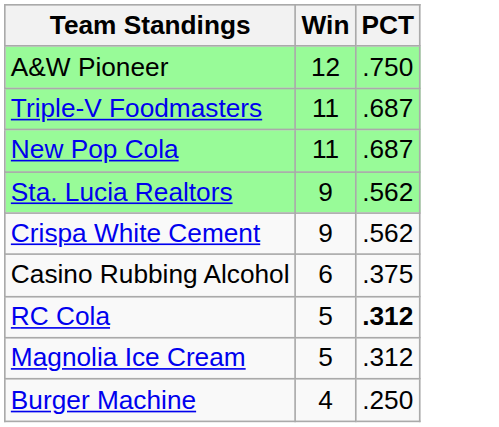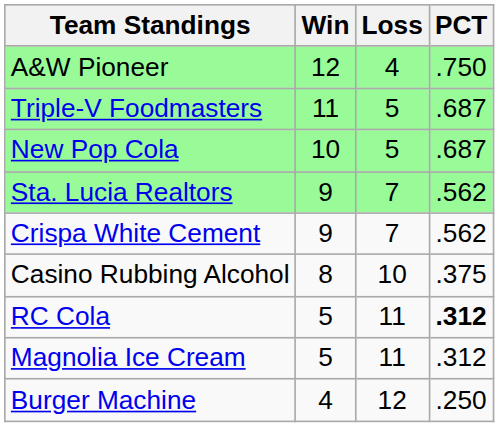+ column: Loss | 4 | 5 | 5 | 7 | 7 | 10 | 11 | 11 | 12
New Pop Cola | Win: 11 -> 10
Casino Rubbing Alcohol | Win: 6 -> 8
